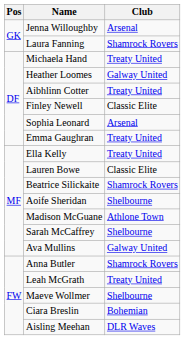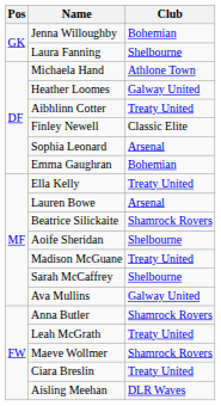Jenna Willoughby | Club: Arsenal -> Bohemian
Laura Fanning | Club: Shamrock Rovers -> Shelbourne
Michaela Hand | Club: Treaty United -> Athlone Town
Emma Gaughran | Club: Treaty United -> Bohemian
Lauren Bowe | Club: Classic Elite -> Arsenal
Madison McGuane | Club: Athlone Town -> Treaty United
Maeve Wollmer | Club: Shelbourne -> Shamrock Rovers
Ciara Breslin | Club: Bohemian -> Treaty United
